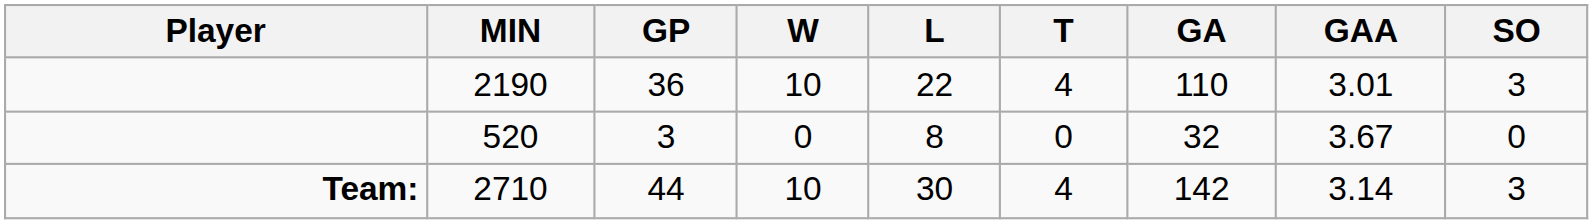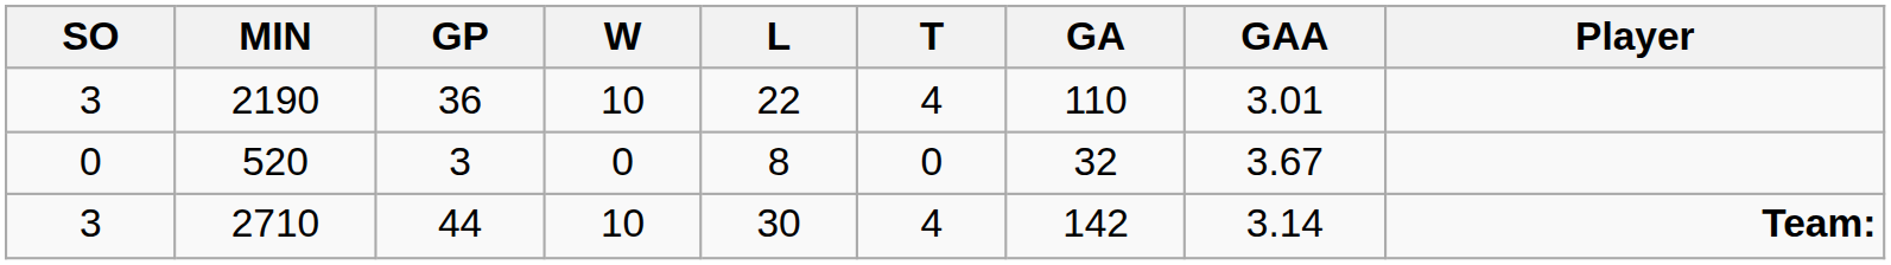columns swapped: Player <-> SO
